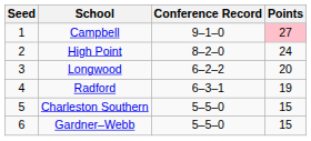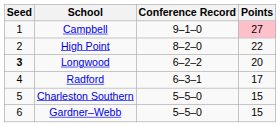High Point | Points: 24 -> 22
Longwood | Seed: normal -> bold
Radford | Points: 19 -> 17
